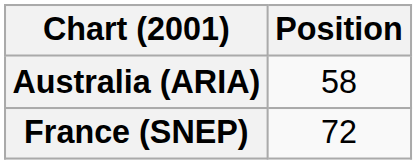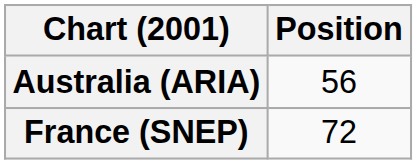Australia (ARIA) | Position: 58 -> 56
